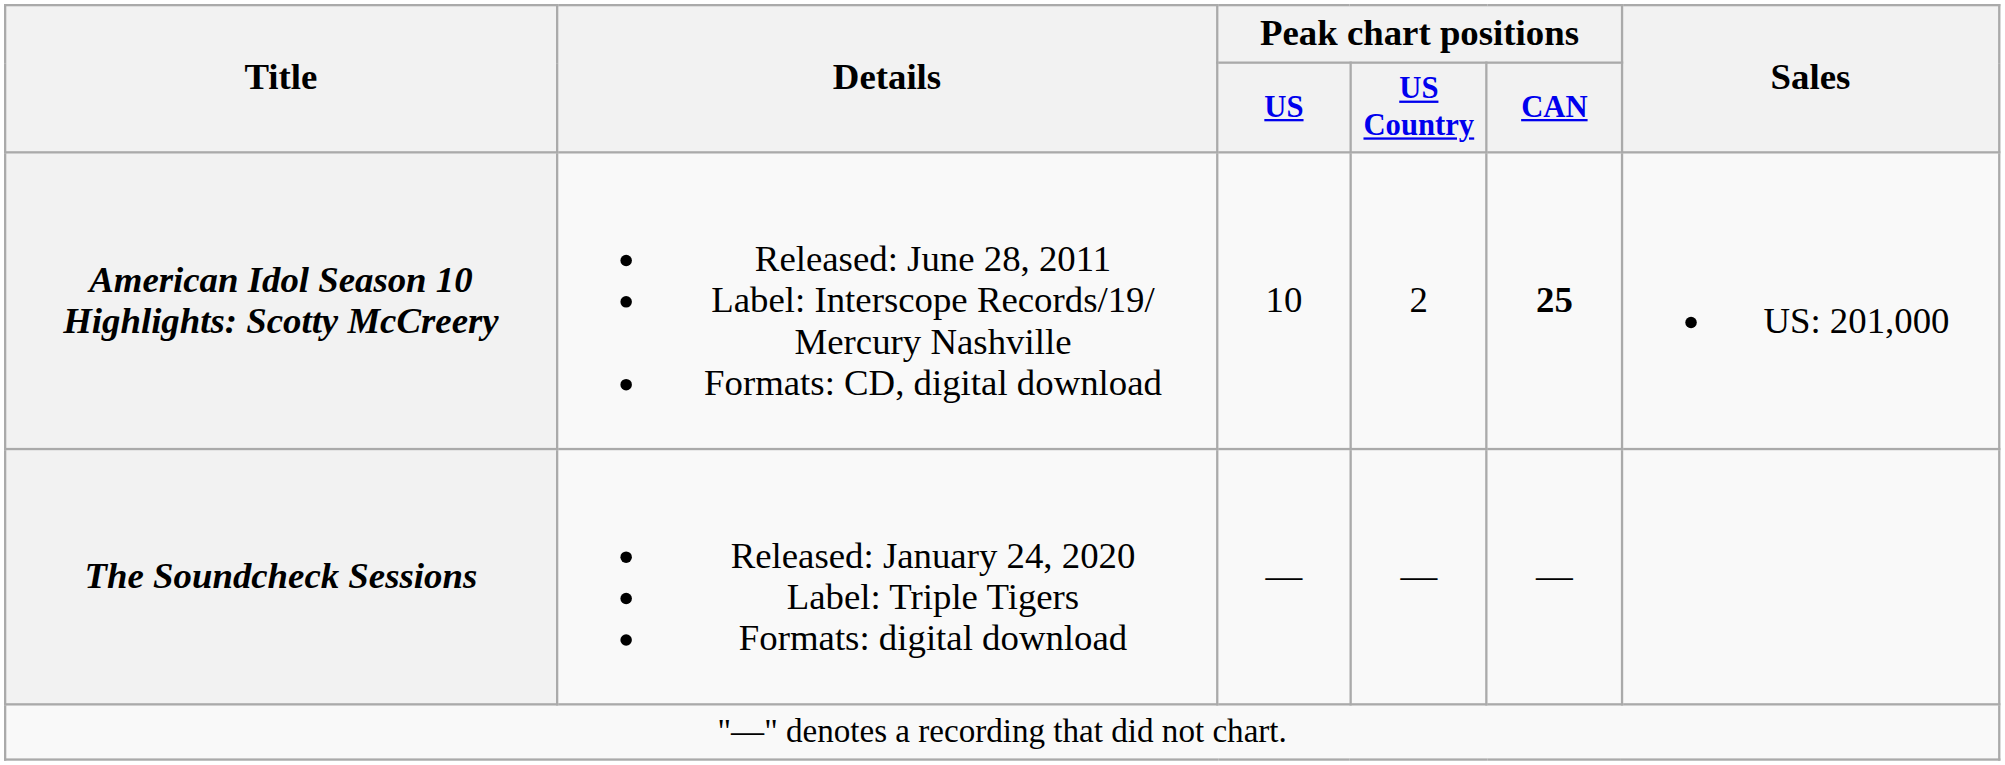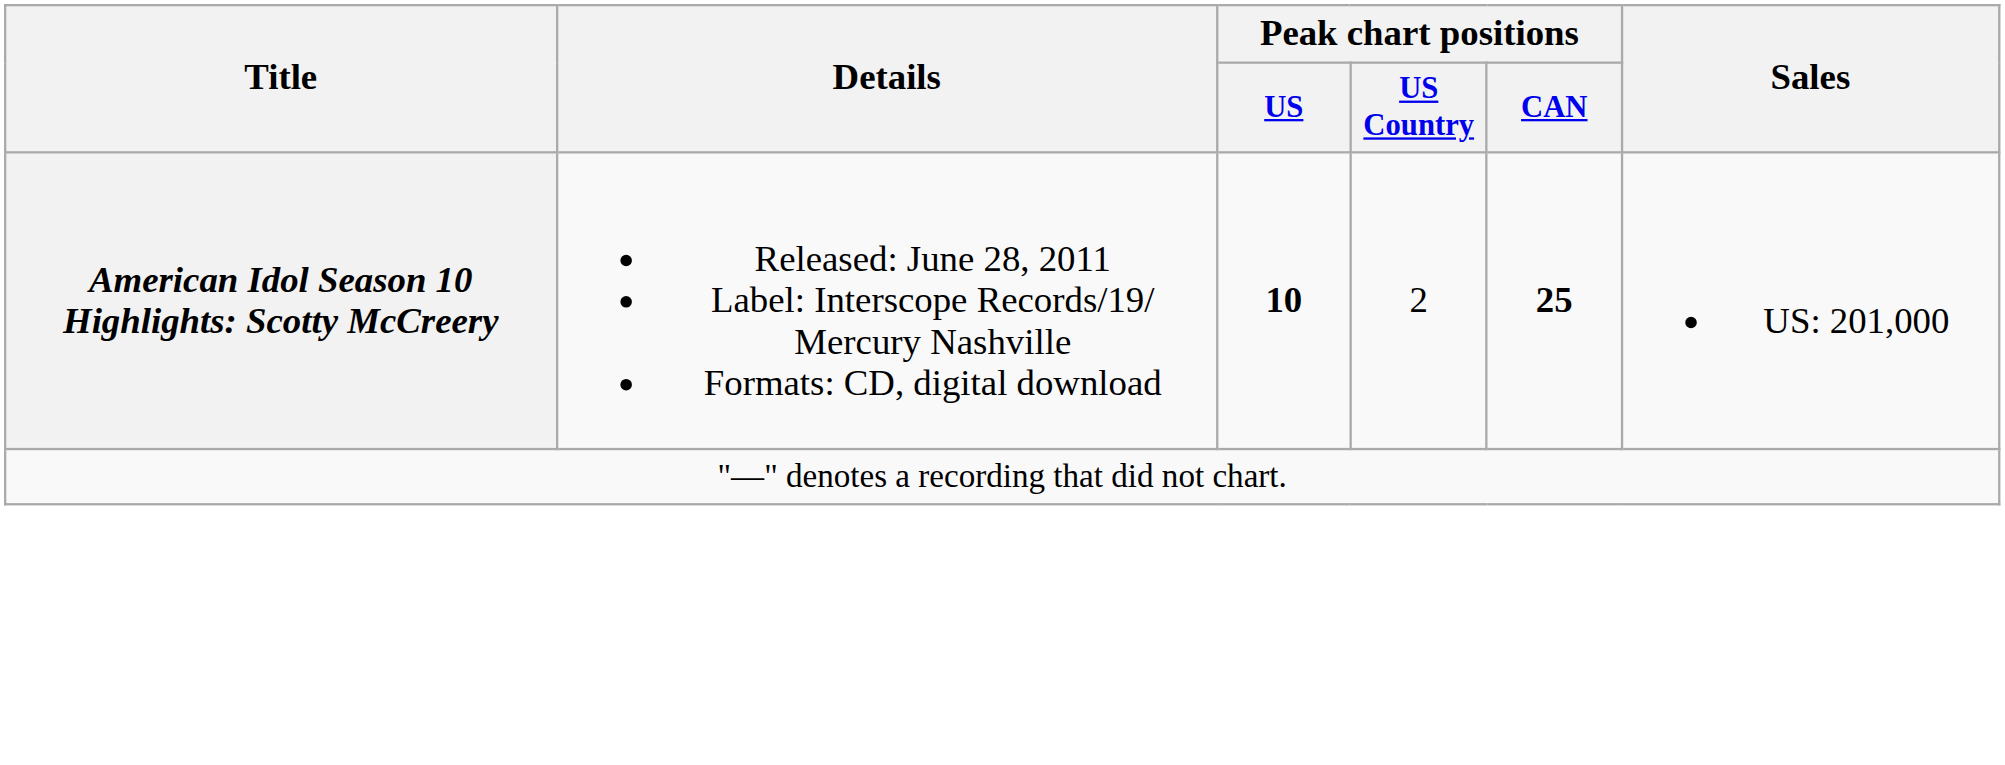American Idol Season 10 Highlights: Scotty McCreery | Peak chart positions / US: normal -> bold
- row: The Soundcheck Sessions | Released: January 24, 2020 Label: Triple Tigers Formats: digital download | — | — | —
